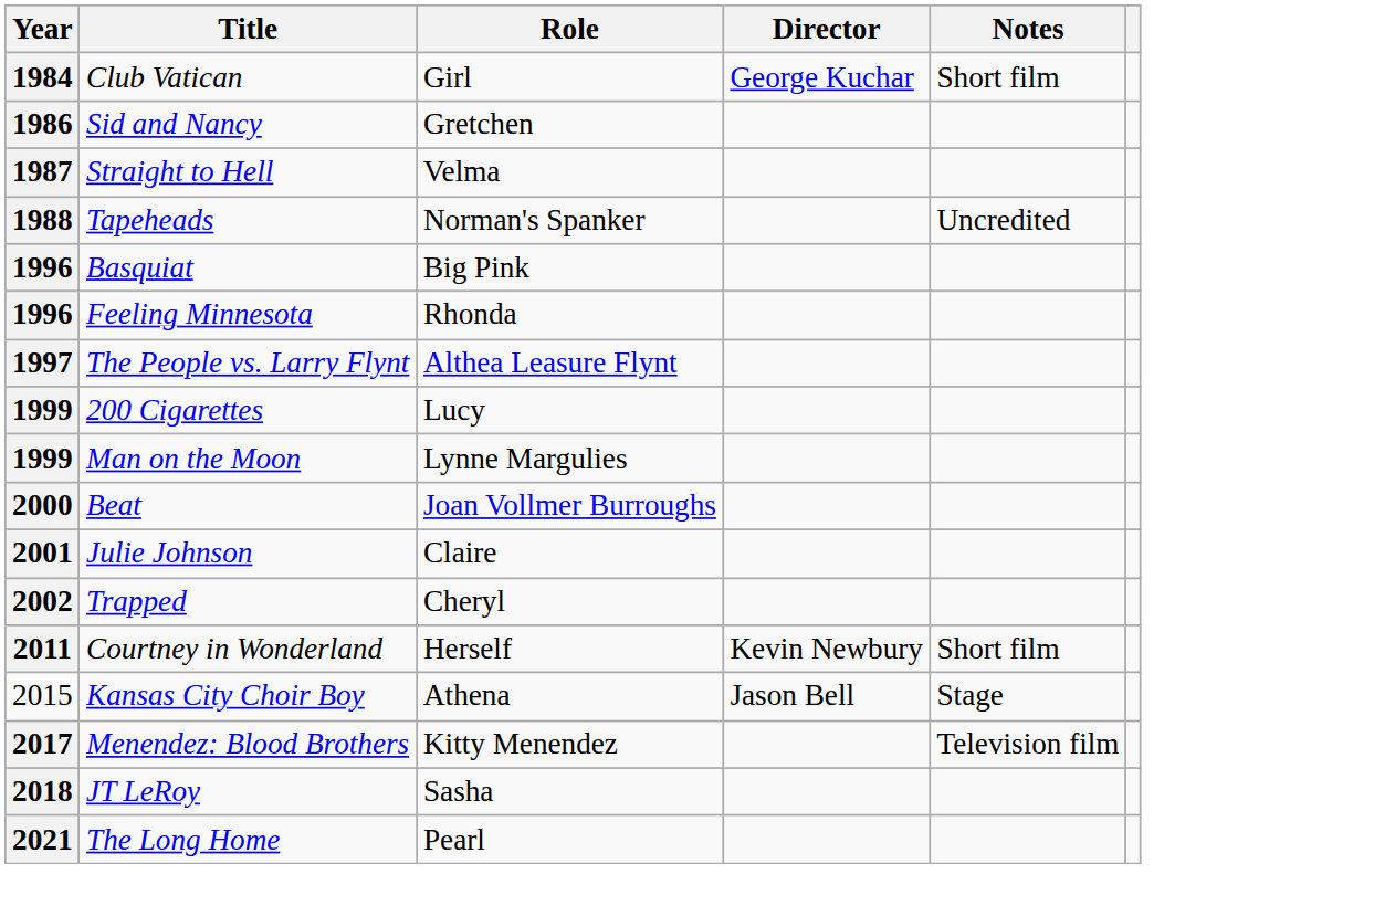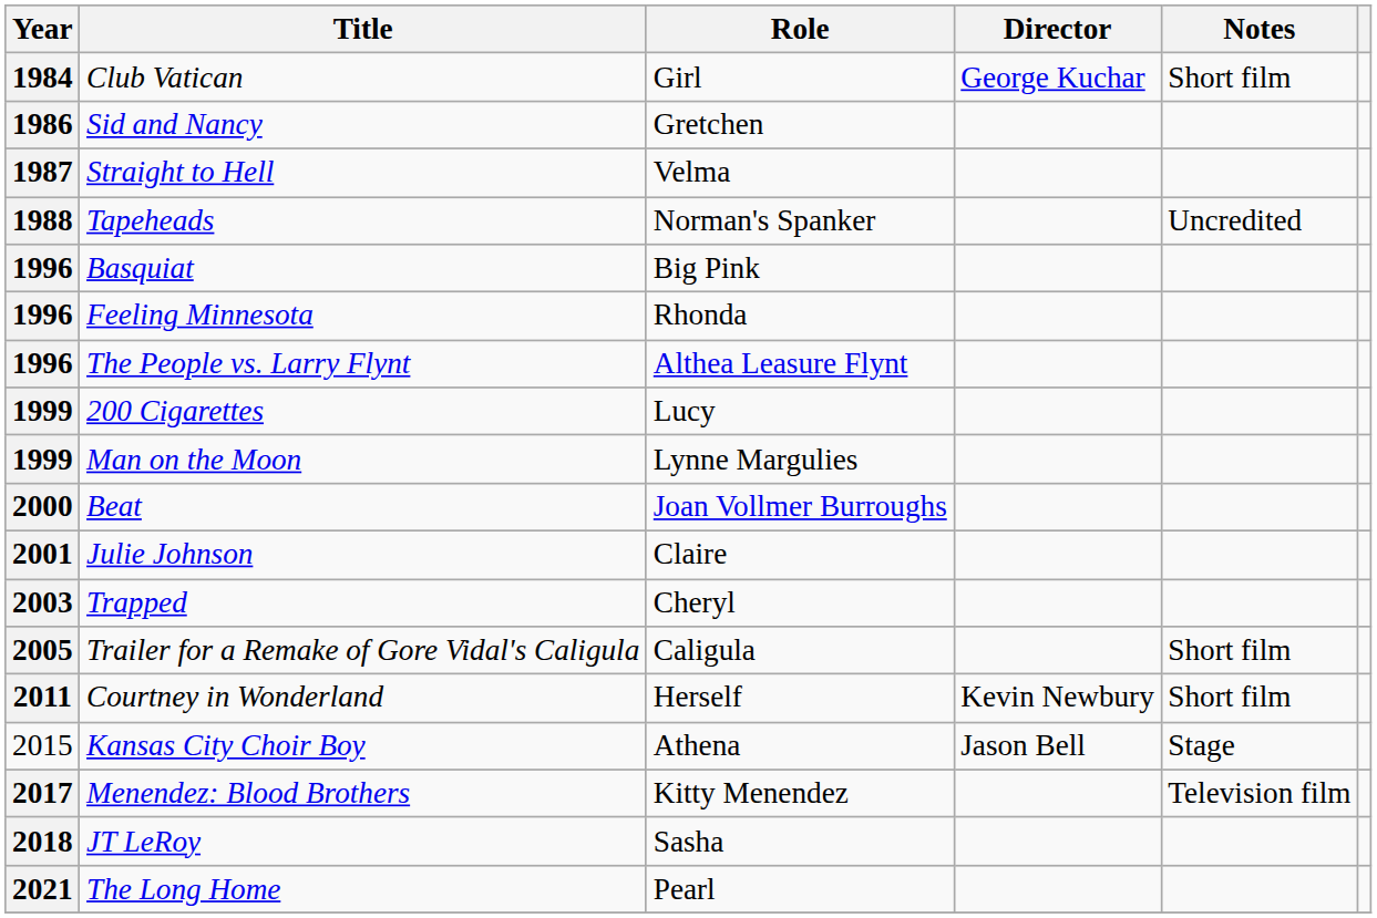The People vs. Larry Flynt | Year: 1997 -> 1996
Trapped | Year: 2002 -> 2003
+ row: 2005 | Trailer for a Remake of Gore Vidal's Caligula | Caligula | Short film
